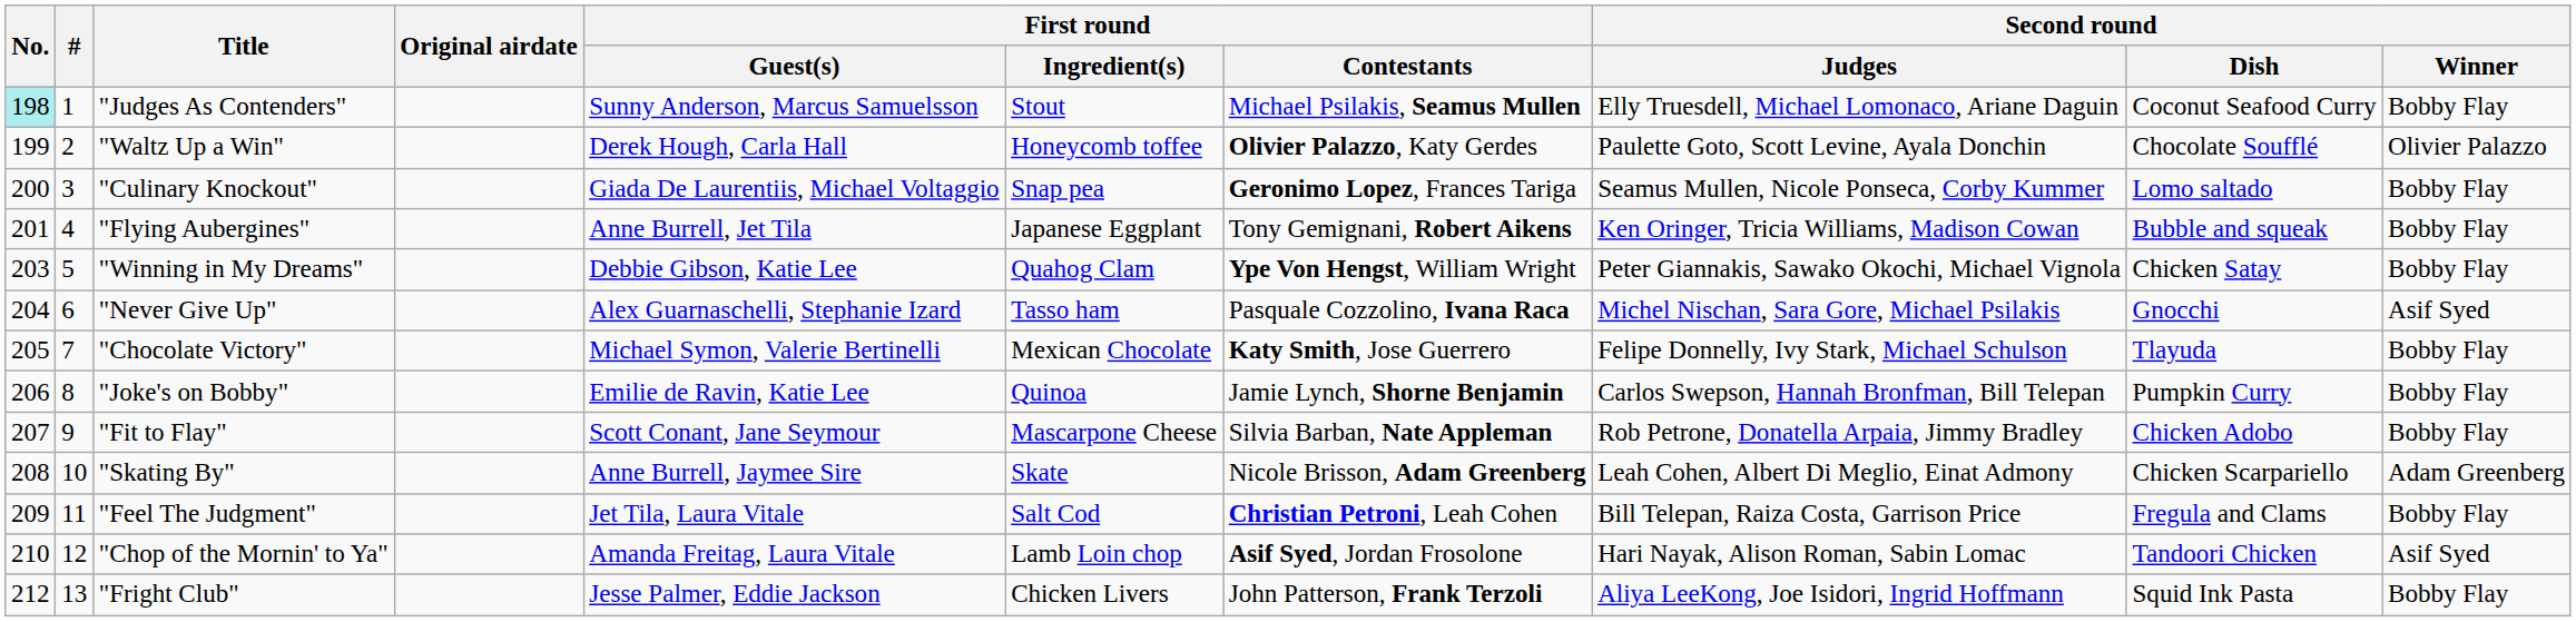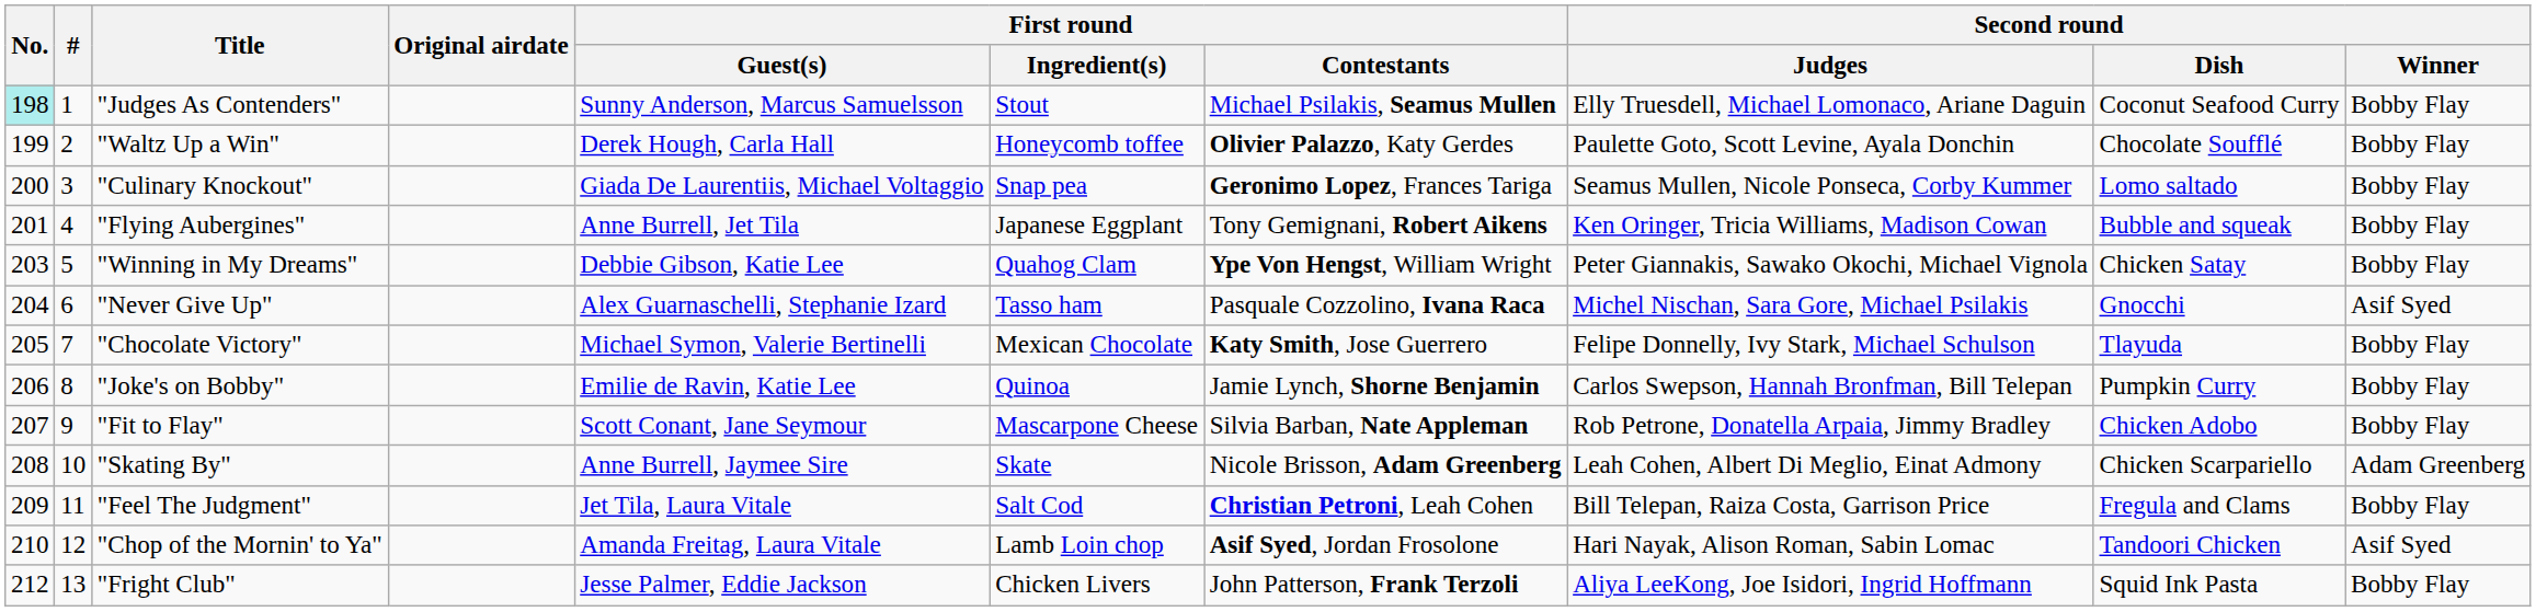"Waltz Up a Win" | Second round / Winner: Olivier Palazzo -> Bobby Flay
